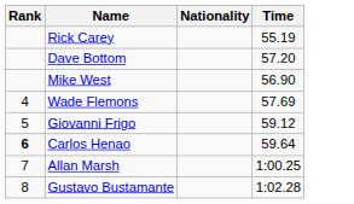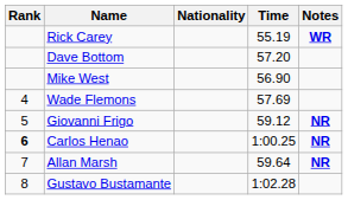+ column: Notes | WR | NR | NR | NR
Carlos Henao | Time: 59.64 -> 1:00.25
Allan Marsh | Time: 1:00.25 -> 59.64
